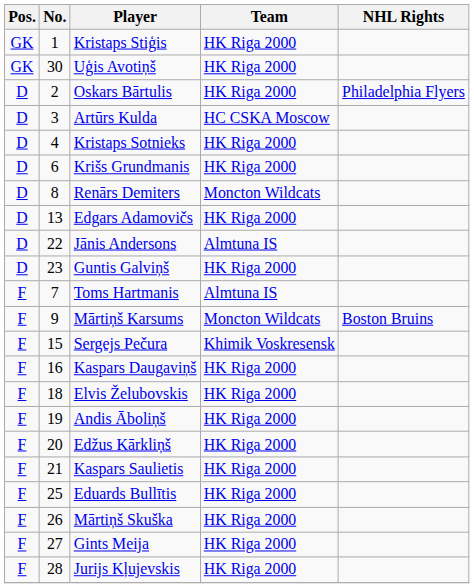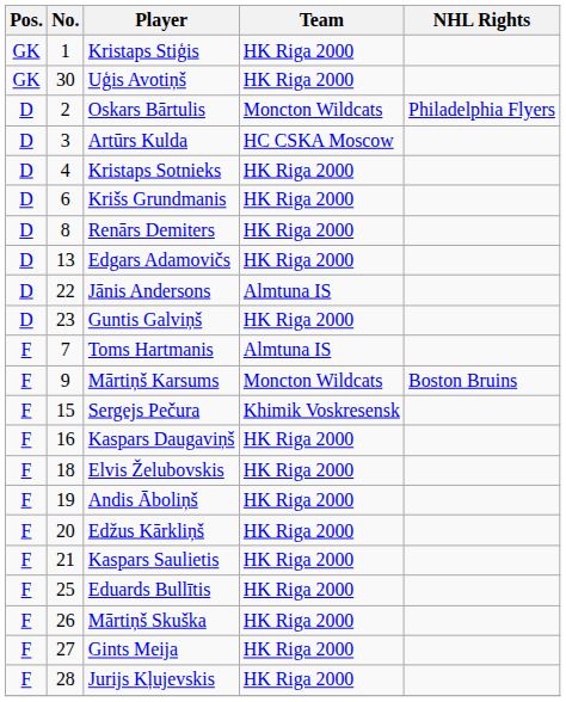Oskars Bārtulis | Team: HK Riga 2000 -> Moncton Wildcats
Renārs Demiters | Team: Moncton Wildcats -> HK Riga 2000
